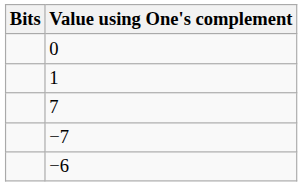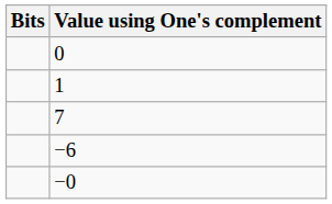- row: −7
+ row: −0
